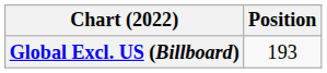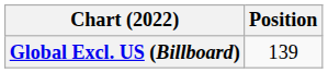Global Excl. US (Billboard) | Position: 193 -> 139
